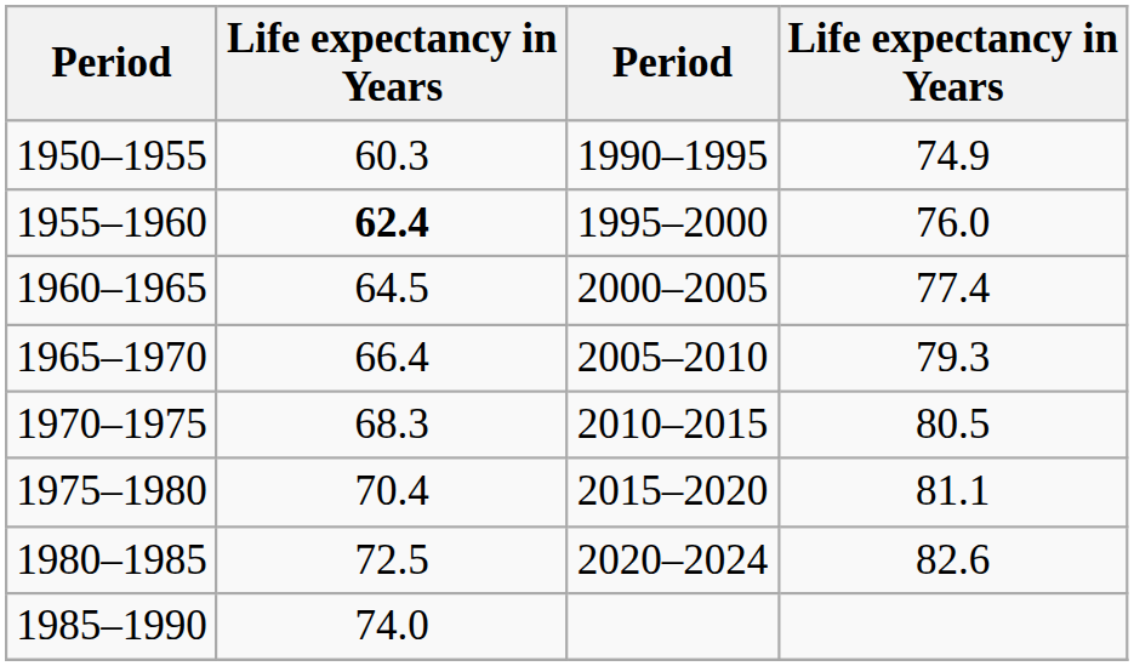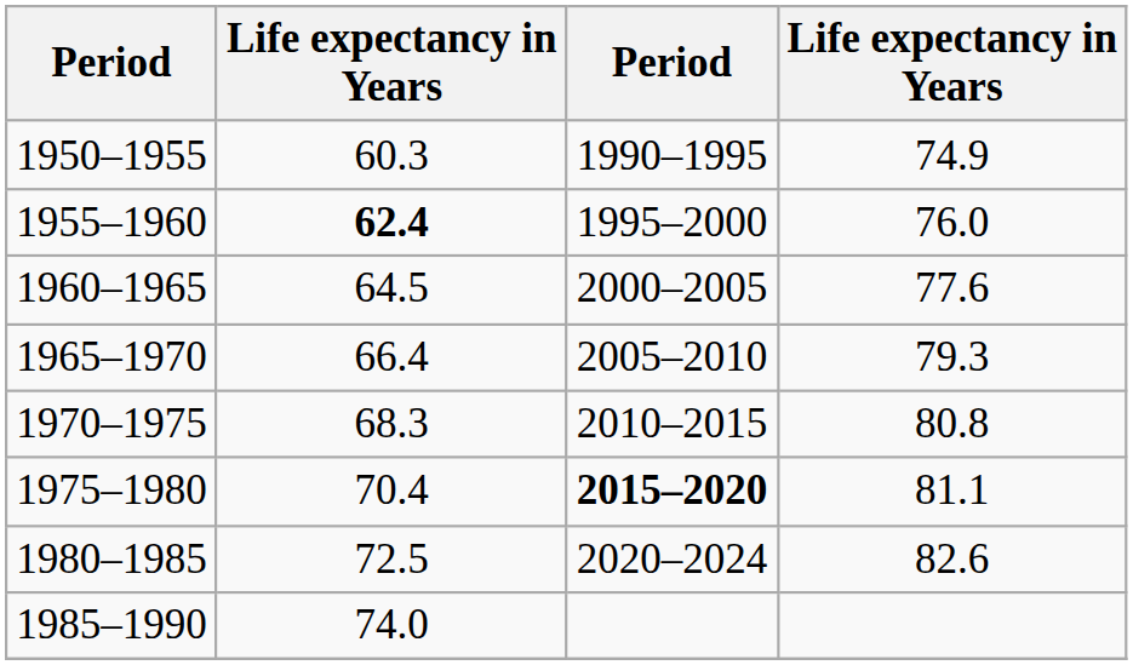1960–1965 | column 4: 77.4 -> 77.6
1970–1975 | column 4: 80.5 -> 80.8
1975–1980 | column 3: normal -> bold
